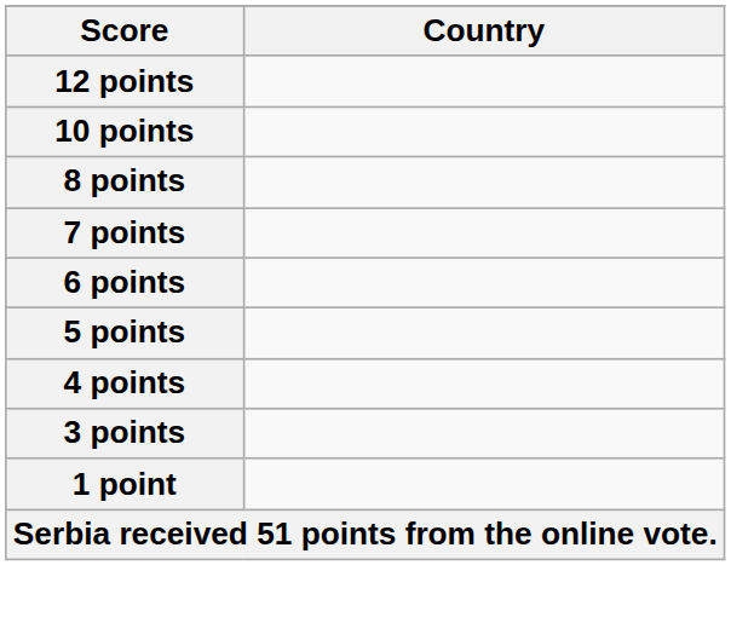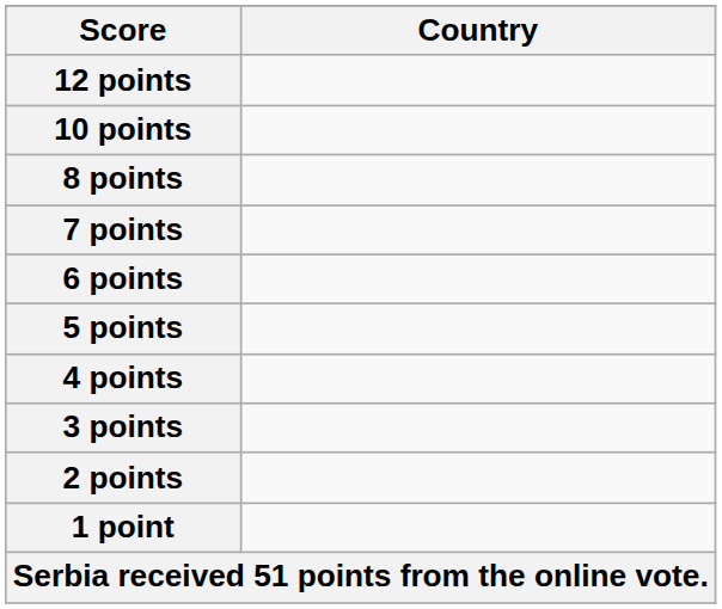+ row: 2 points
